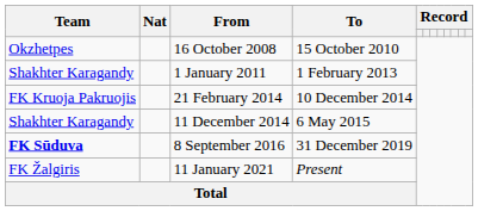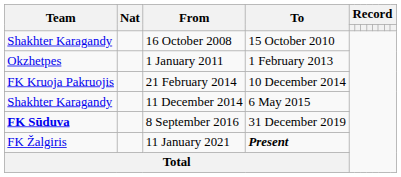16 October 2008 | Team: Okzhetpes -> Shakhter Karagandy
1 January 2011 | Team: Shakhter Karagandy -> Okzhetpes
11 January 2021 | To: normal -> bold
